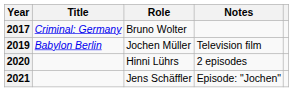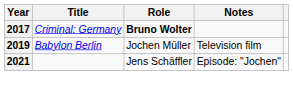2017 | Role: normal -> bold
- row: 2020 | Hinni Lührs | 2 episodes
